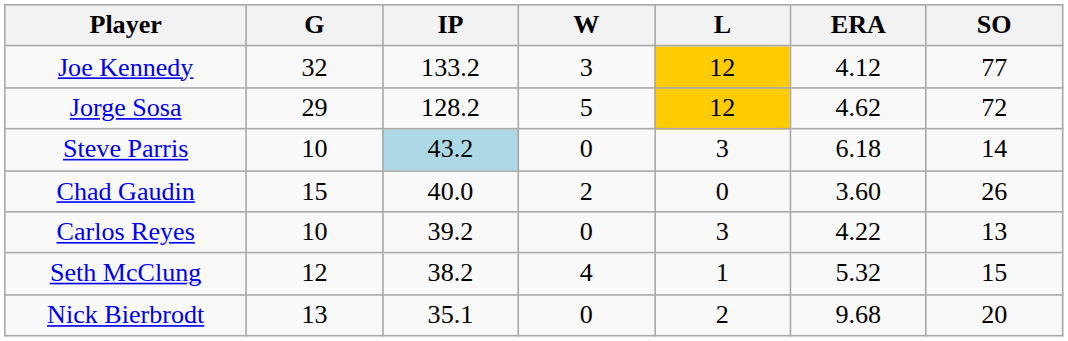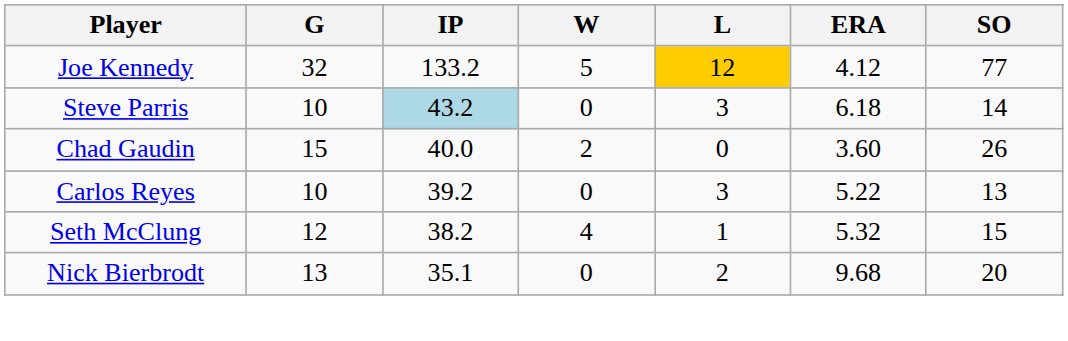Joe Kennedy | W: 3 -> 5
- row: Jorge Sosa | 29 | 128.2 | 5 | 12 | 4.62 | 72
Carlos Reyes | ERA: 4.22 -> 5.22
